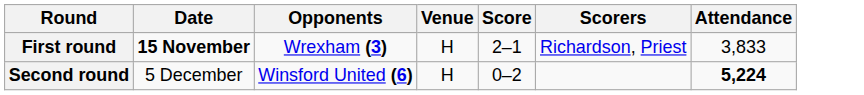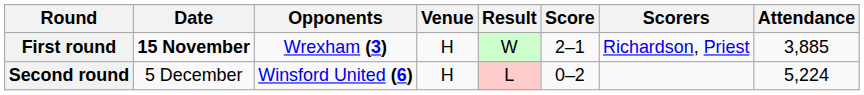+ column: Result | W | L
First round | Attendance: 3,833 -> 3,885
Second round | Attendance: bold -> normal
